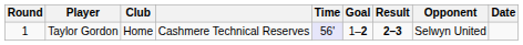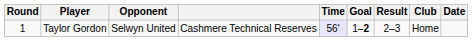columns swapped: Club <-> Opponent
Taylor Gordon | Result: bold -> normal
